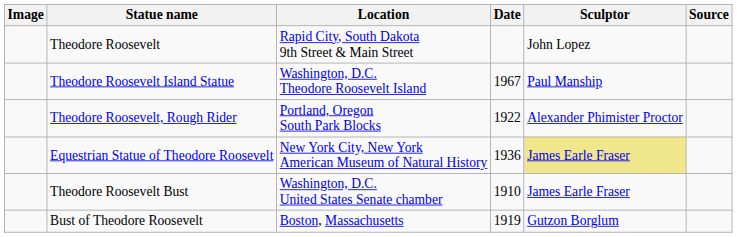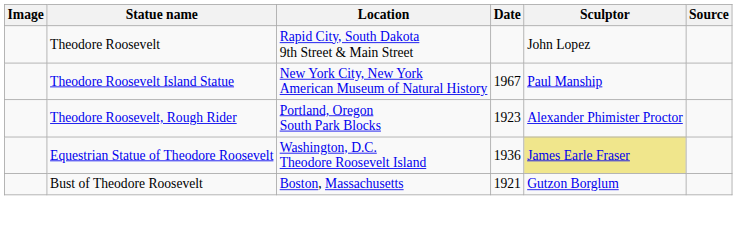Theodore Roosevelt Island Statue | Location: Washington, D.C. Theodore Roosevelt Island -> New York City, New York American Museum of Natural History
Theodore Roosevelt, Rough Rider | Date: 1922 -> 1923
Equestrian Statue of Theodore Roosevelt | Location: New York City, New York American Museum of Natural History -> Washington, D.C. Theodore Roosevelt Island
- row: Theodore Roosevelt Bust | Washington, D.C. United States Senate chamber | 1910 | James Earle Fraser
Bust of Theodore Roosevelt | Date: 1919 -> 1921
